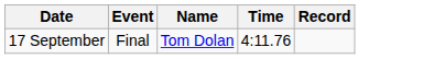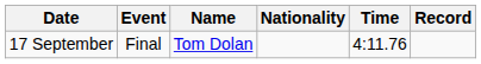+ column: Nationality
